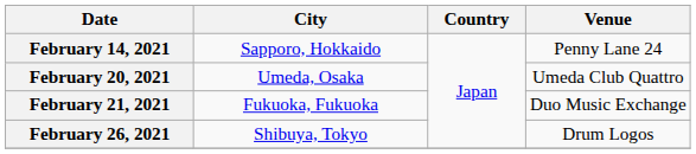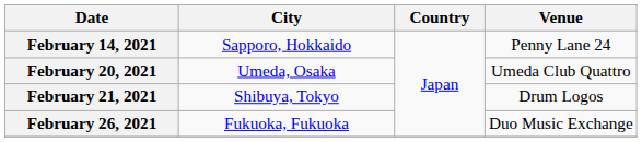February 21, 2021 | City: Fukuoka, Fukuoka -> Shibuya, Tokyo
February 21, 2021 | Venue: Duo Music Exchange -> Drum Logos
February 26, 2021 | City: Shibuya, Tokyo -> Fukuoka, Fukuoka
February 26, 2021 | Venue: Drum Logos -> Duo Music Exchange
